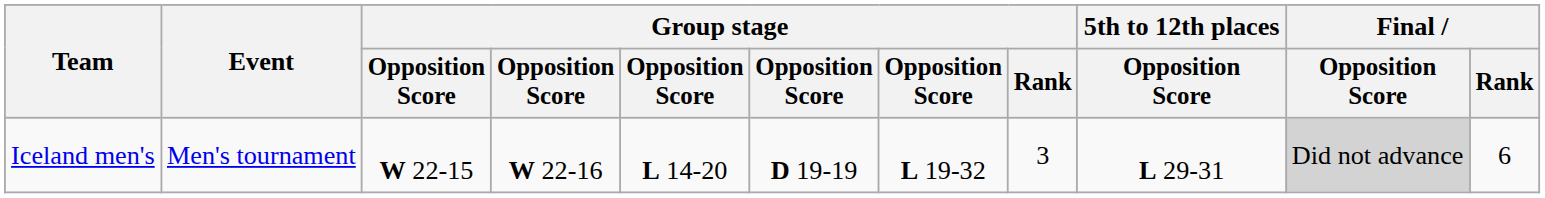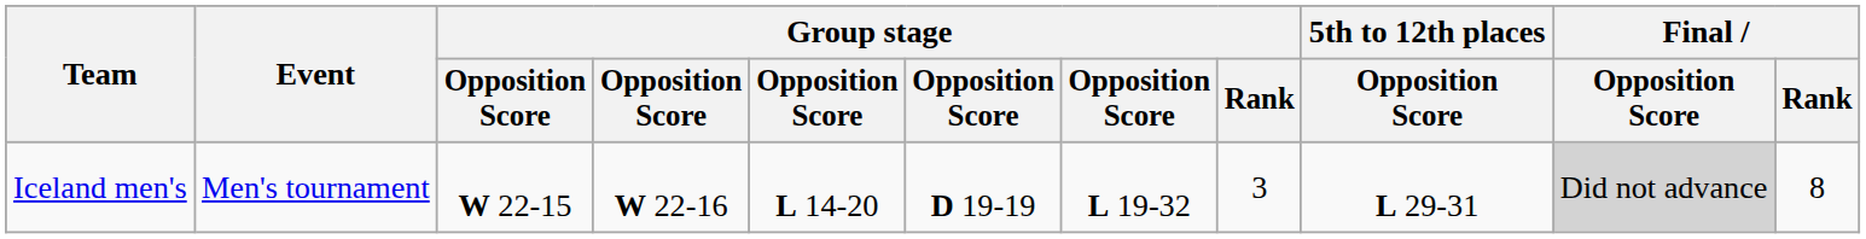Iceland men's | Final / Rank: 6 -> 8
